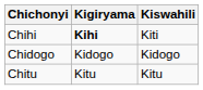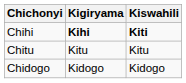Chihi | Kiswahili: normal -> bold
rows swapped: Chidogo <-> Chitu
